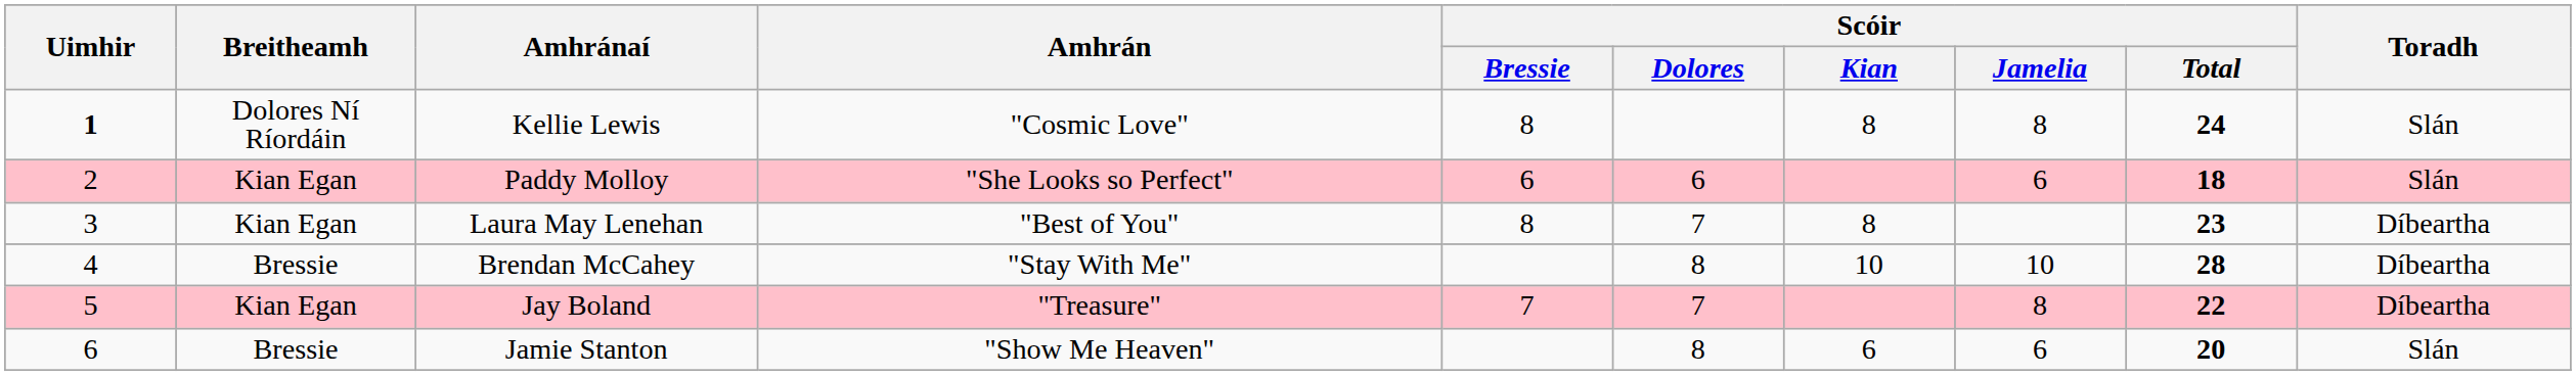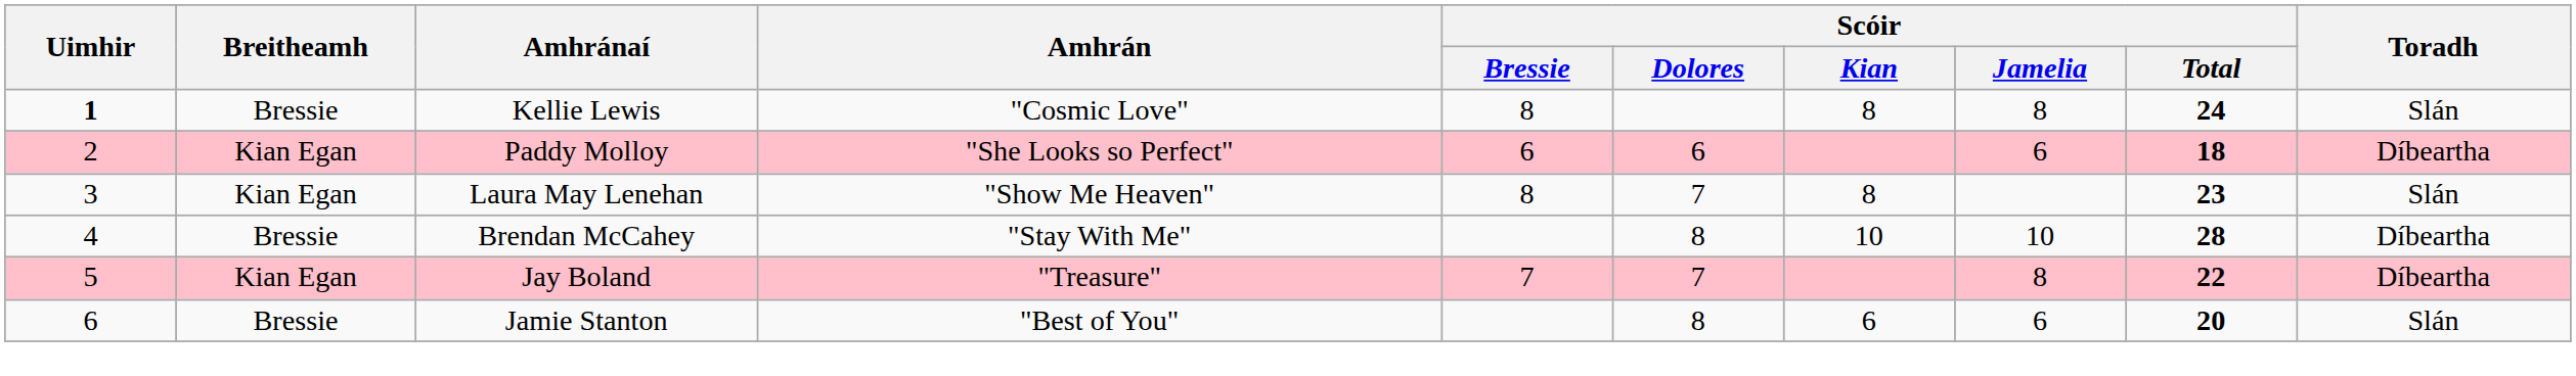Kellie Lewis | Breitheamh: Dolores Ní Ríordáin -> Bressie
Paddy Molloy | Toradh: Slán -> Díbeartha
Laura May Lenehan | Amhrán: "Best of You" -> "Show Me Heaven"
Laura May Lenehan | Toradh: Díbeartha -> Slán
Jamie Stanton | Amhrán: "Show Me Heaven" -> "Best of You"
